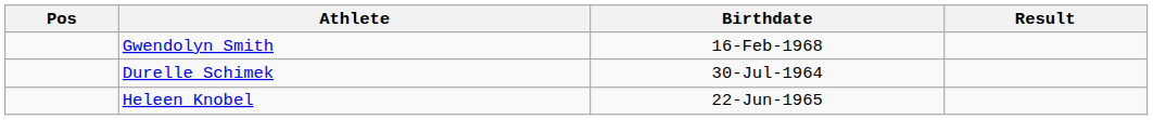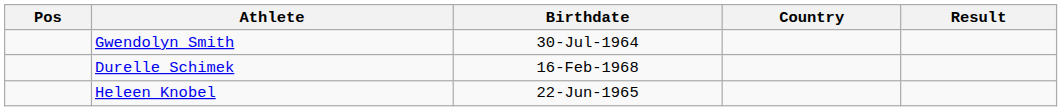+ column: Country
Gwendolyn Smith | Birthdate: 16-Feb-1968 -> 30-Jul-1964
Durelle Schimek | Birthdate: 30-Jul-1964 -> 16-Feb-1968
